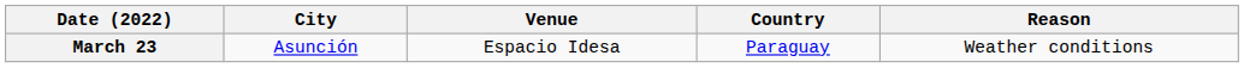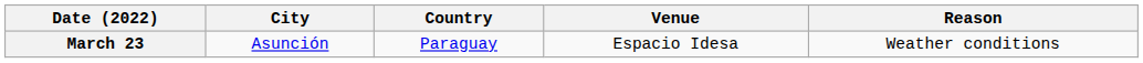columns swapped: Country <-> Venue
